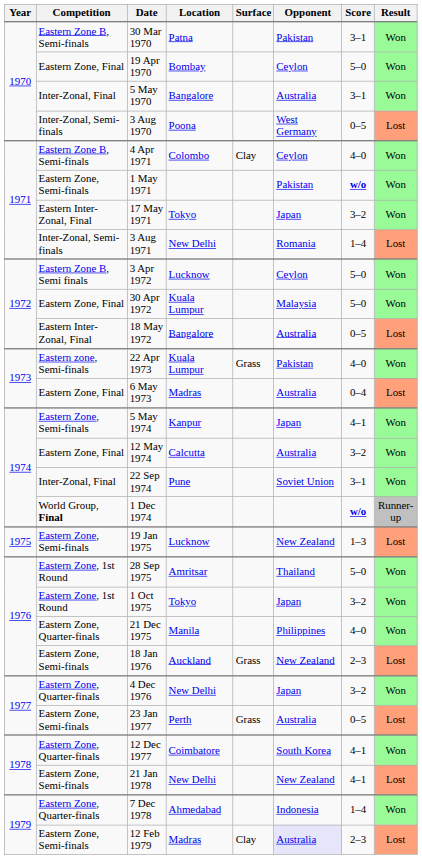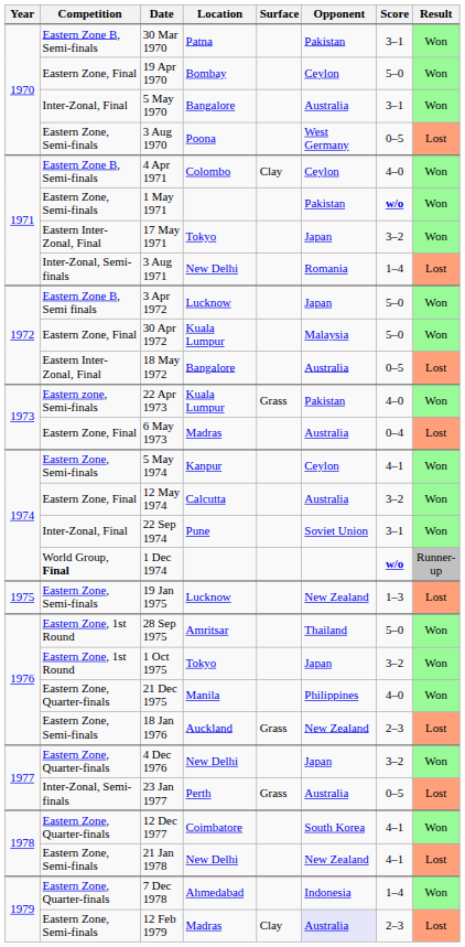3 Aug 1970 | Competition: Inter-Zonal, Semi-finals -> Eastern Zone, Semi-finals
3 Apr 1972 | Opponent: Ceylon -> Japan
5 May 1974 | Opponent: Japan -> Ceylon
23 Jan 1977 | Competition: Eastern Zone, Semi-finals -> Inter-Zonal, Semi-finals
